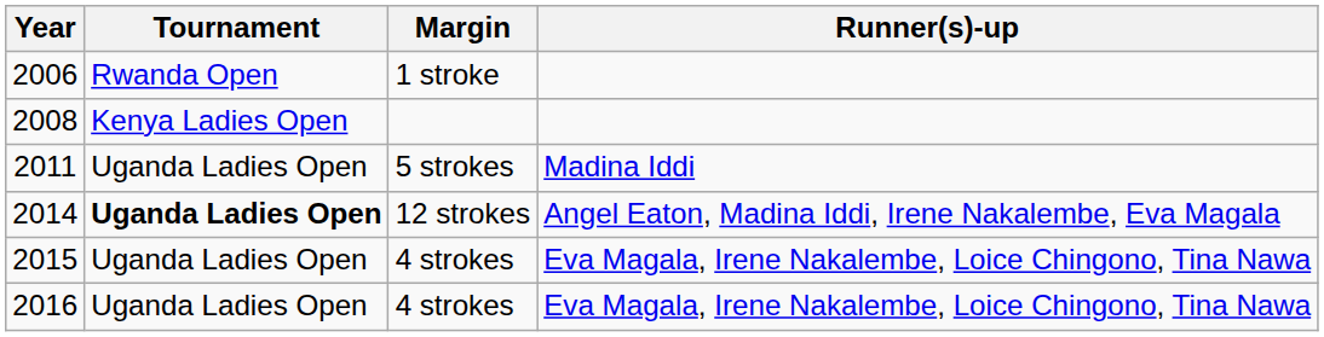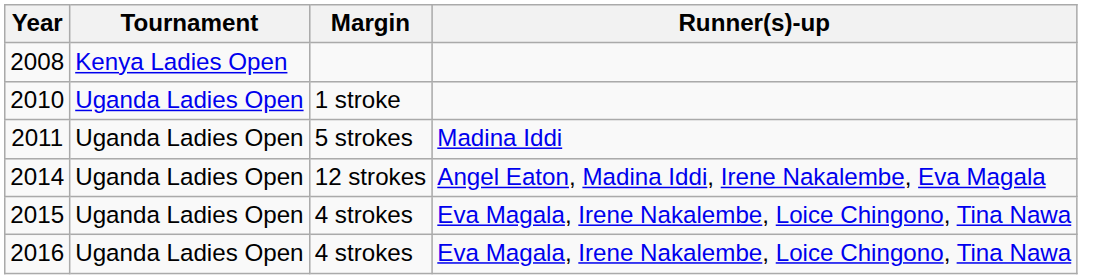- row: 2006 | Rwanda Open | 1 stroke
+ row: 2010 | Uganda Ladies Open | 1 stroke
2014 | Tournament: bold -> normal
